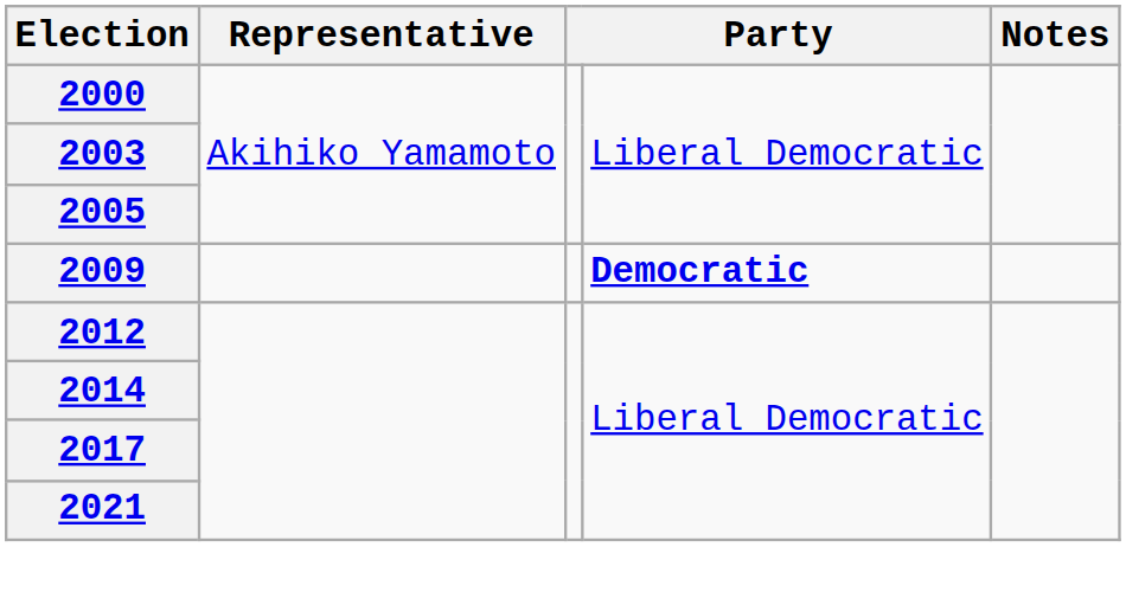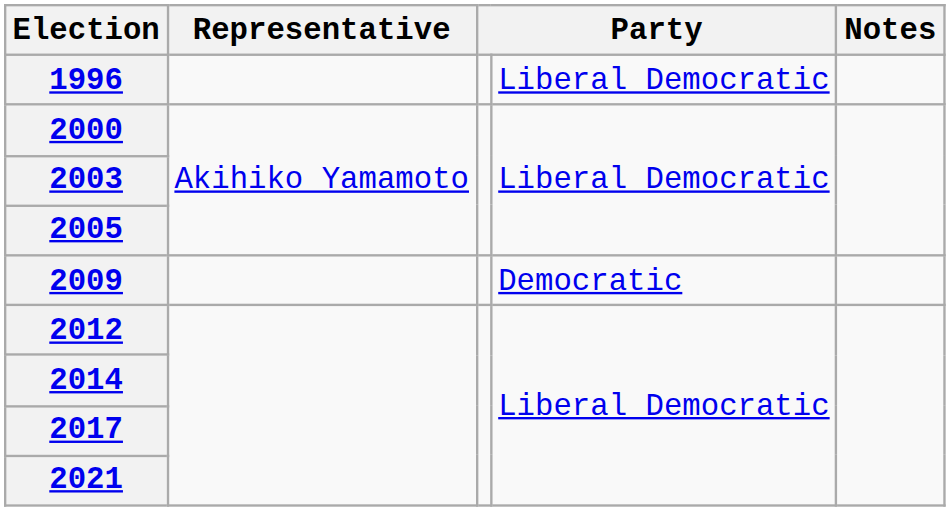+ row: 1996 | Liberal Democratic
2009 | column 4: bold -> normal
